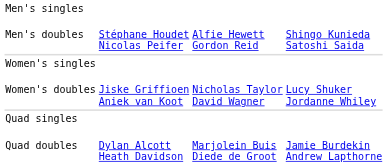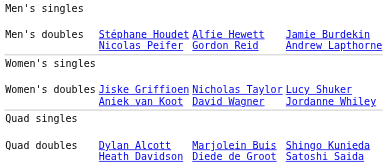Men's doubles | column 4: Shingo Kunieda Satoshi Saida -> Jamie Burdekin Andrew Lapthorne
Quad doubles | column 4: Jamie Burdekin Andrew Lapthorne -> Shingo Kunieda Satoshi Saida
